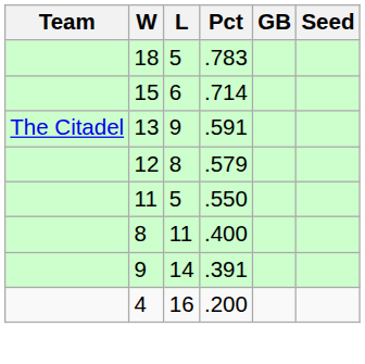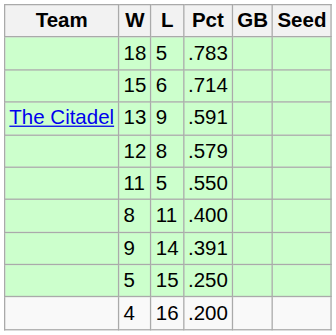+ row: 5 | 15 | .250
